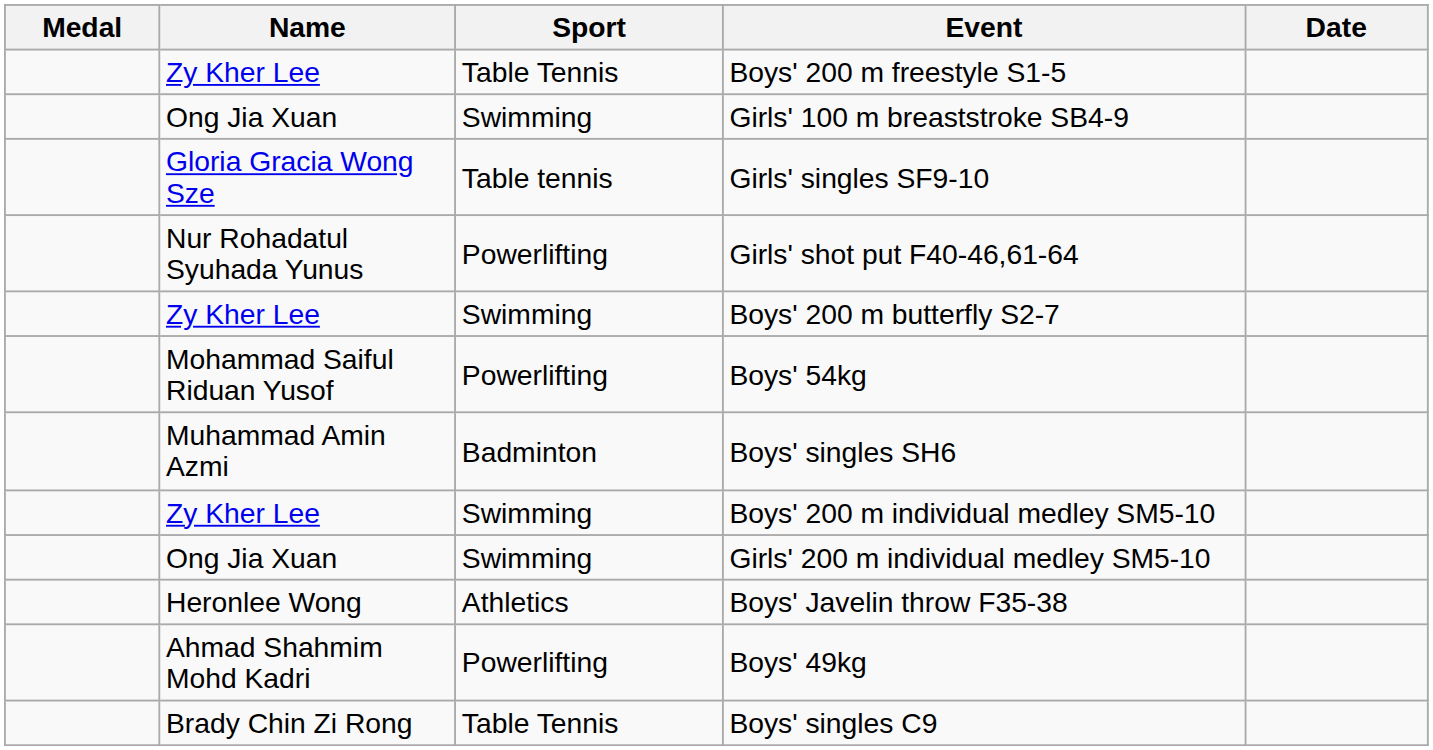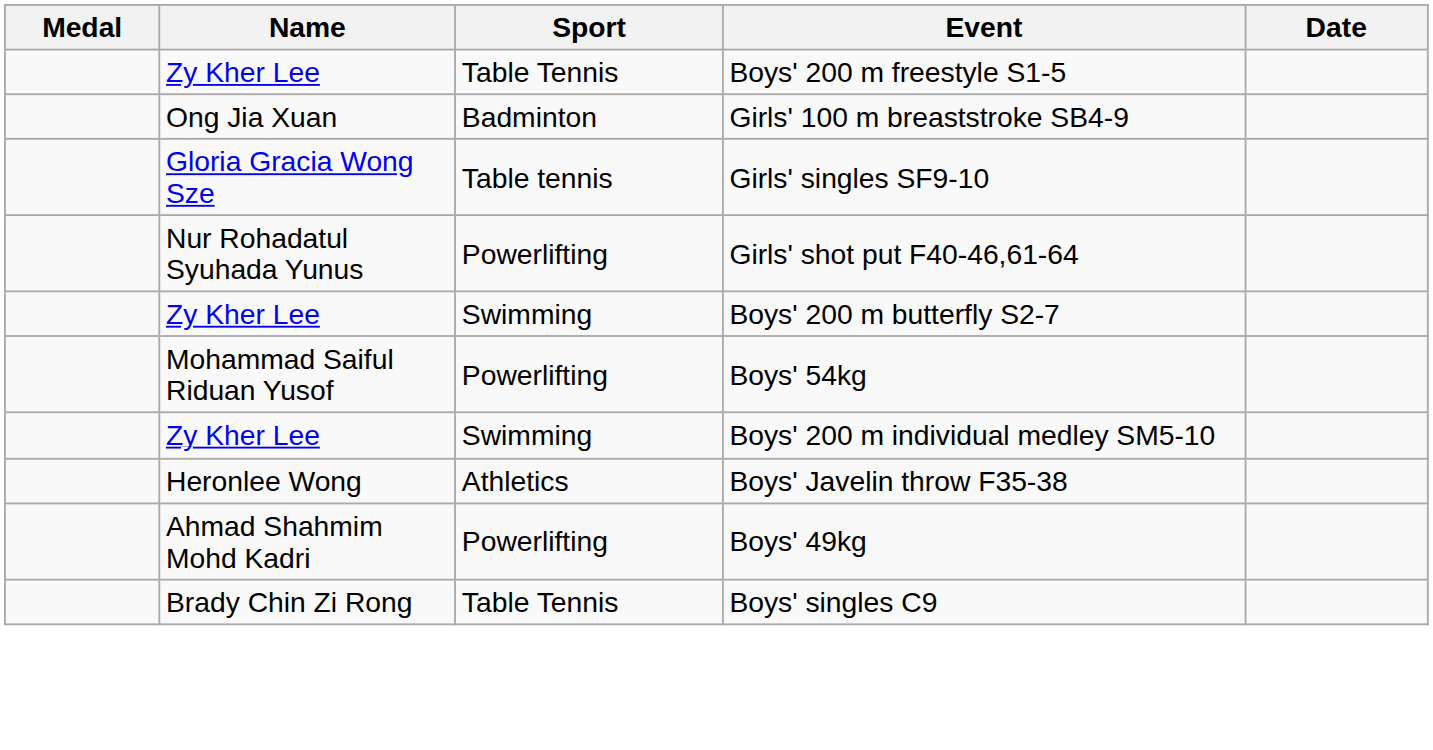Girls' 100 m breaststroke SB4-9 | Sport: Swimming -> Badminton
- row: Muhammad Amin Azmi | Badminton | Boys' singles SH6
- row: Ong Jia Xuan | Swimming | Girls' 200 m individual medley SM5-10
